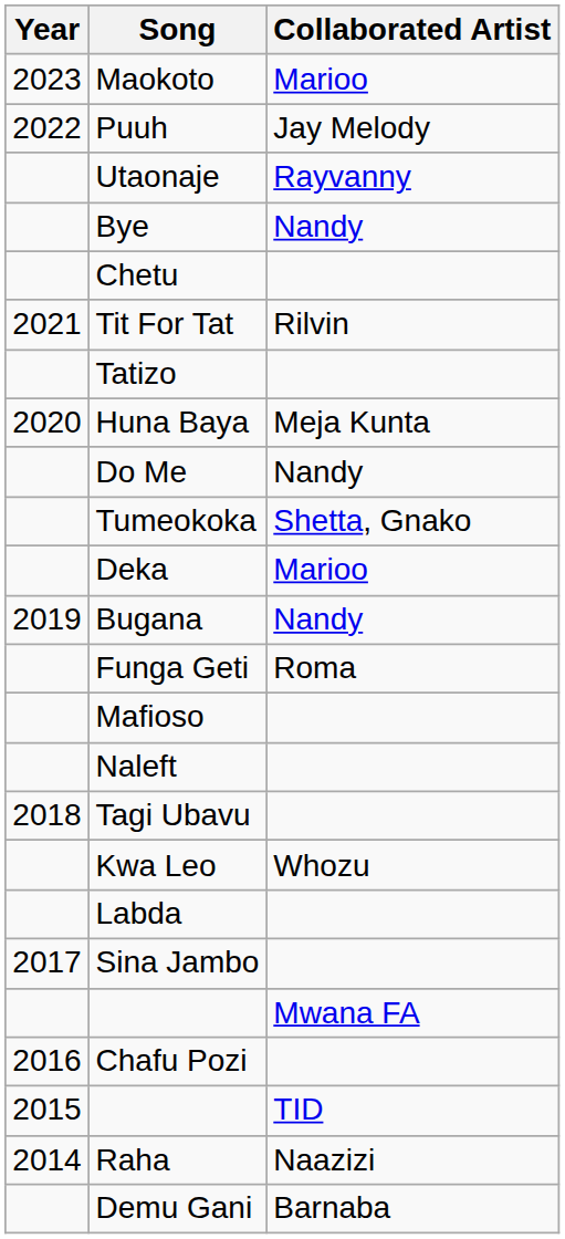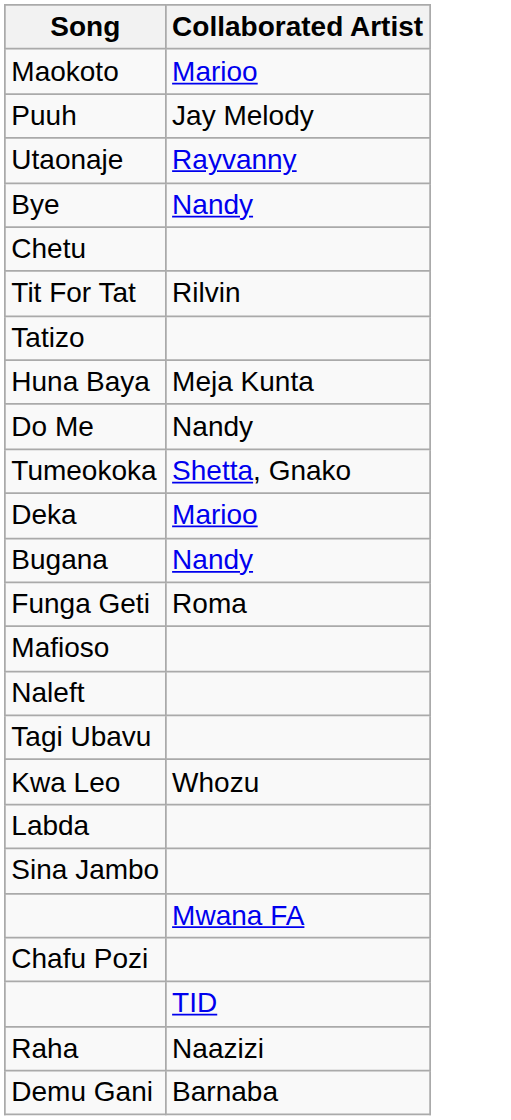- column: Year | 2023 | 2022 | 2021 | 2020 | 2019 | 2018 | 2017 | 2016 | 2015 | 2014
